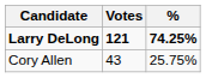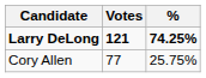Cory Allen | Votes: 43 -> 77
